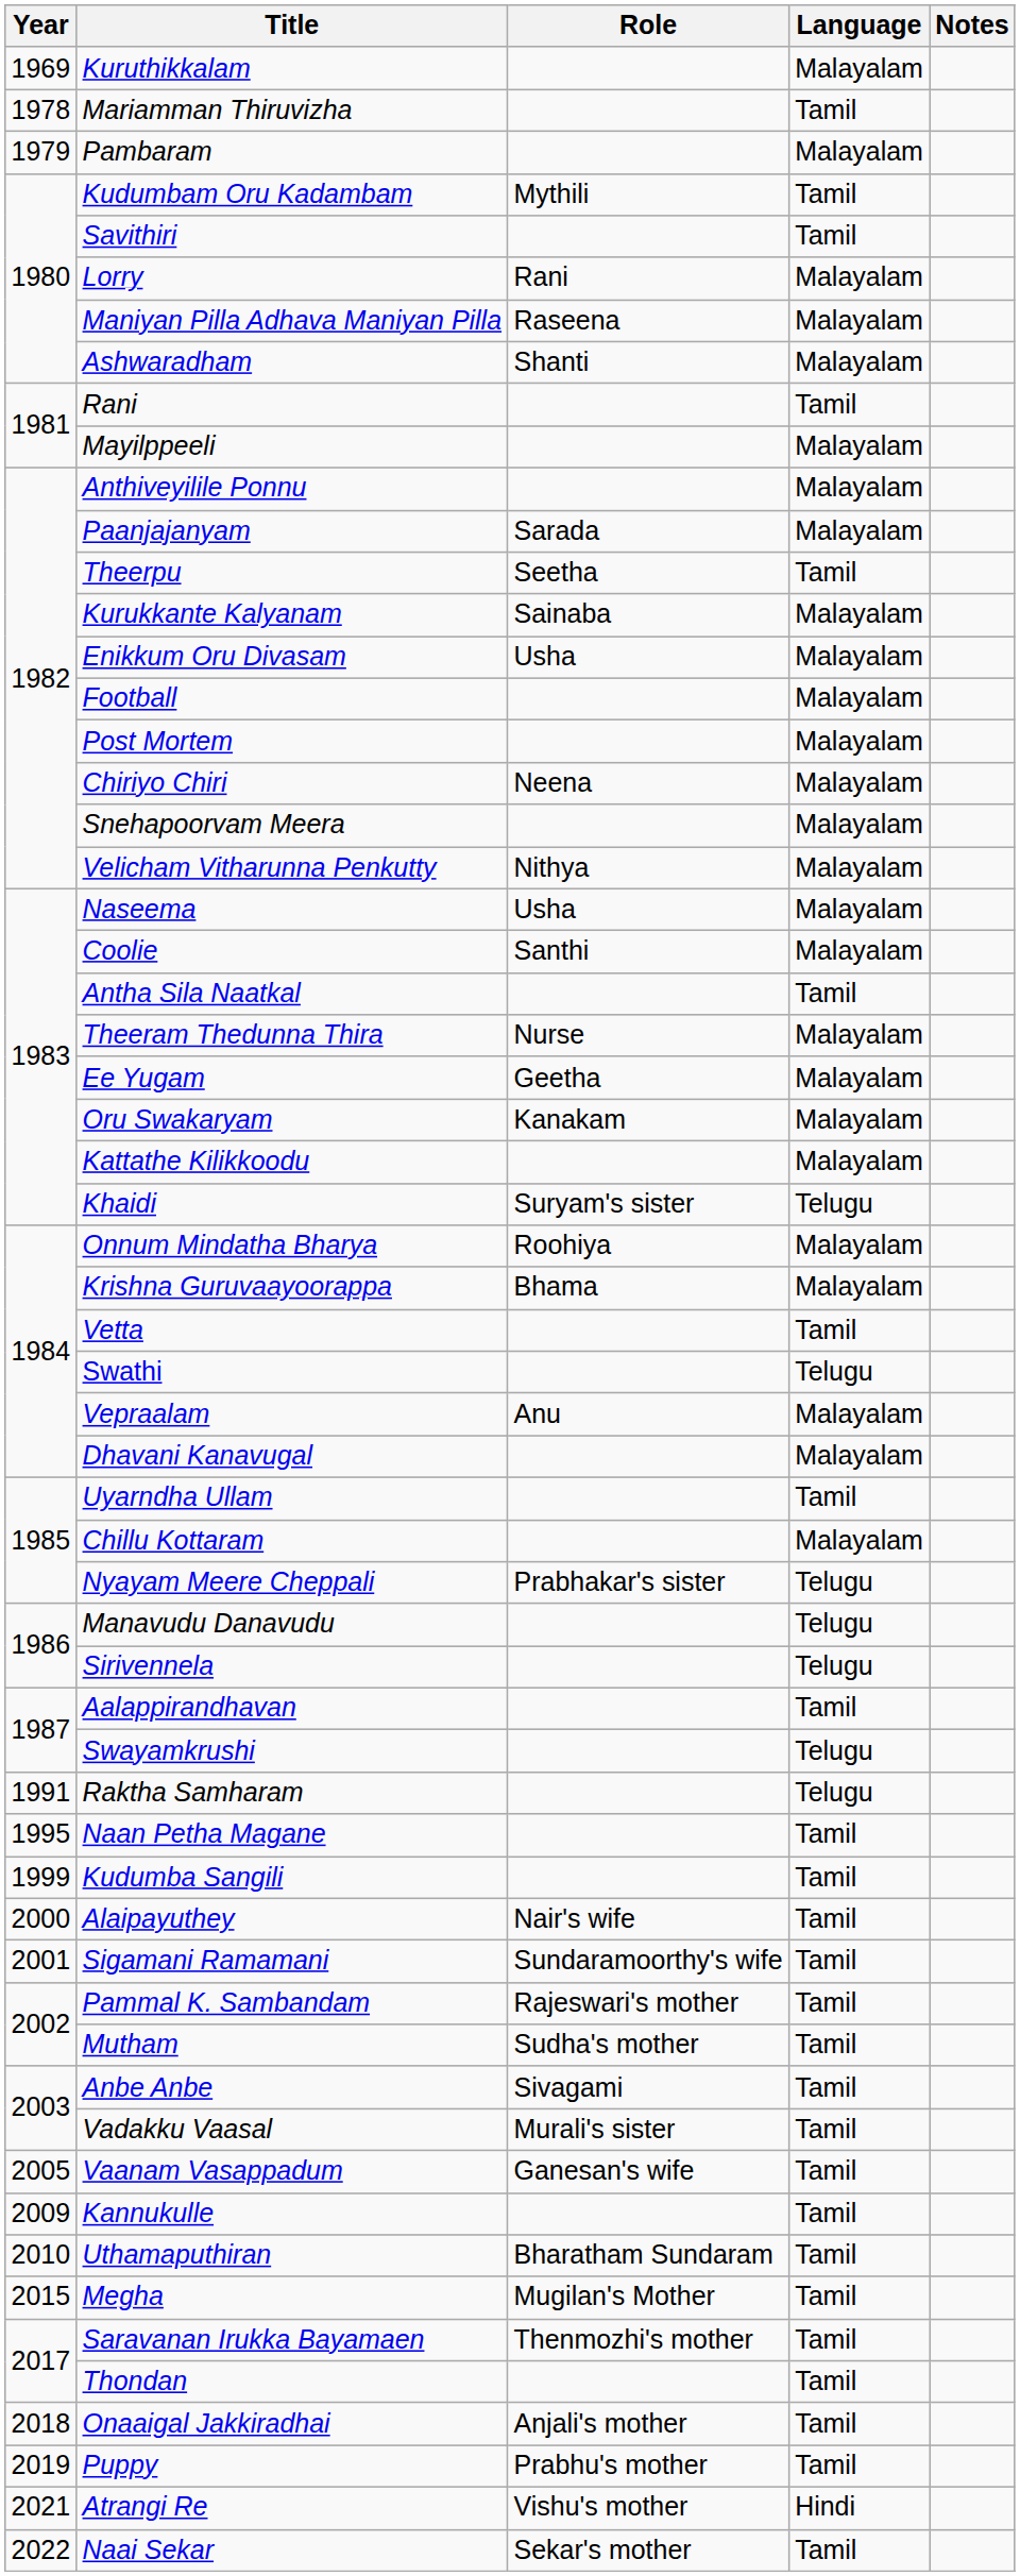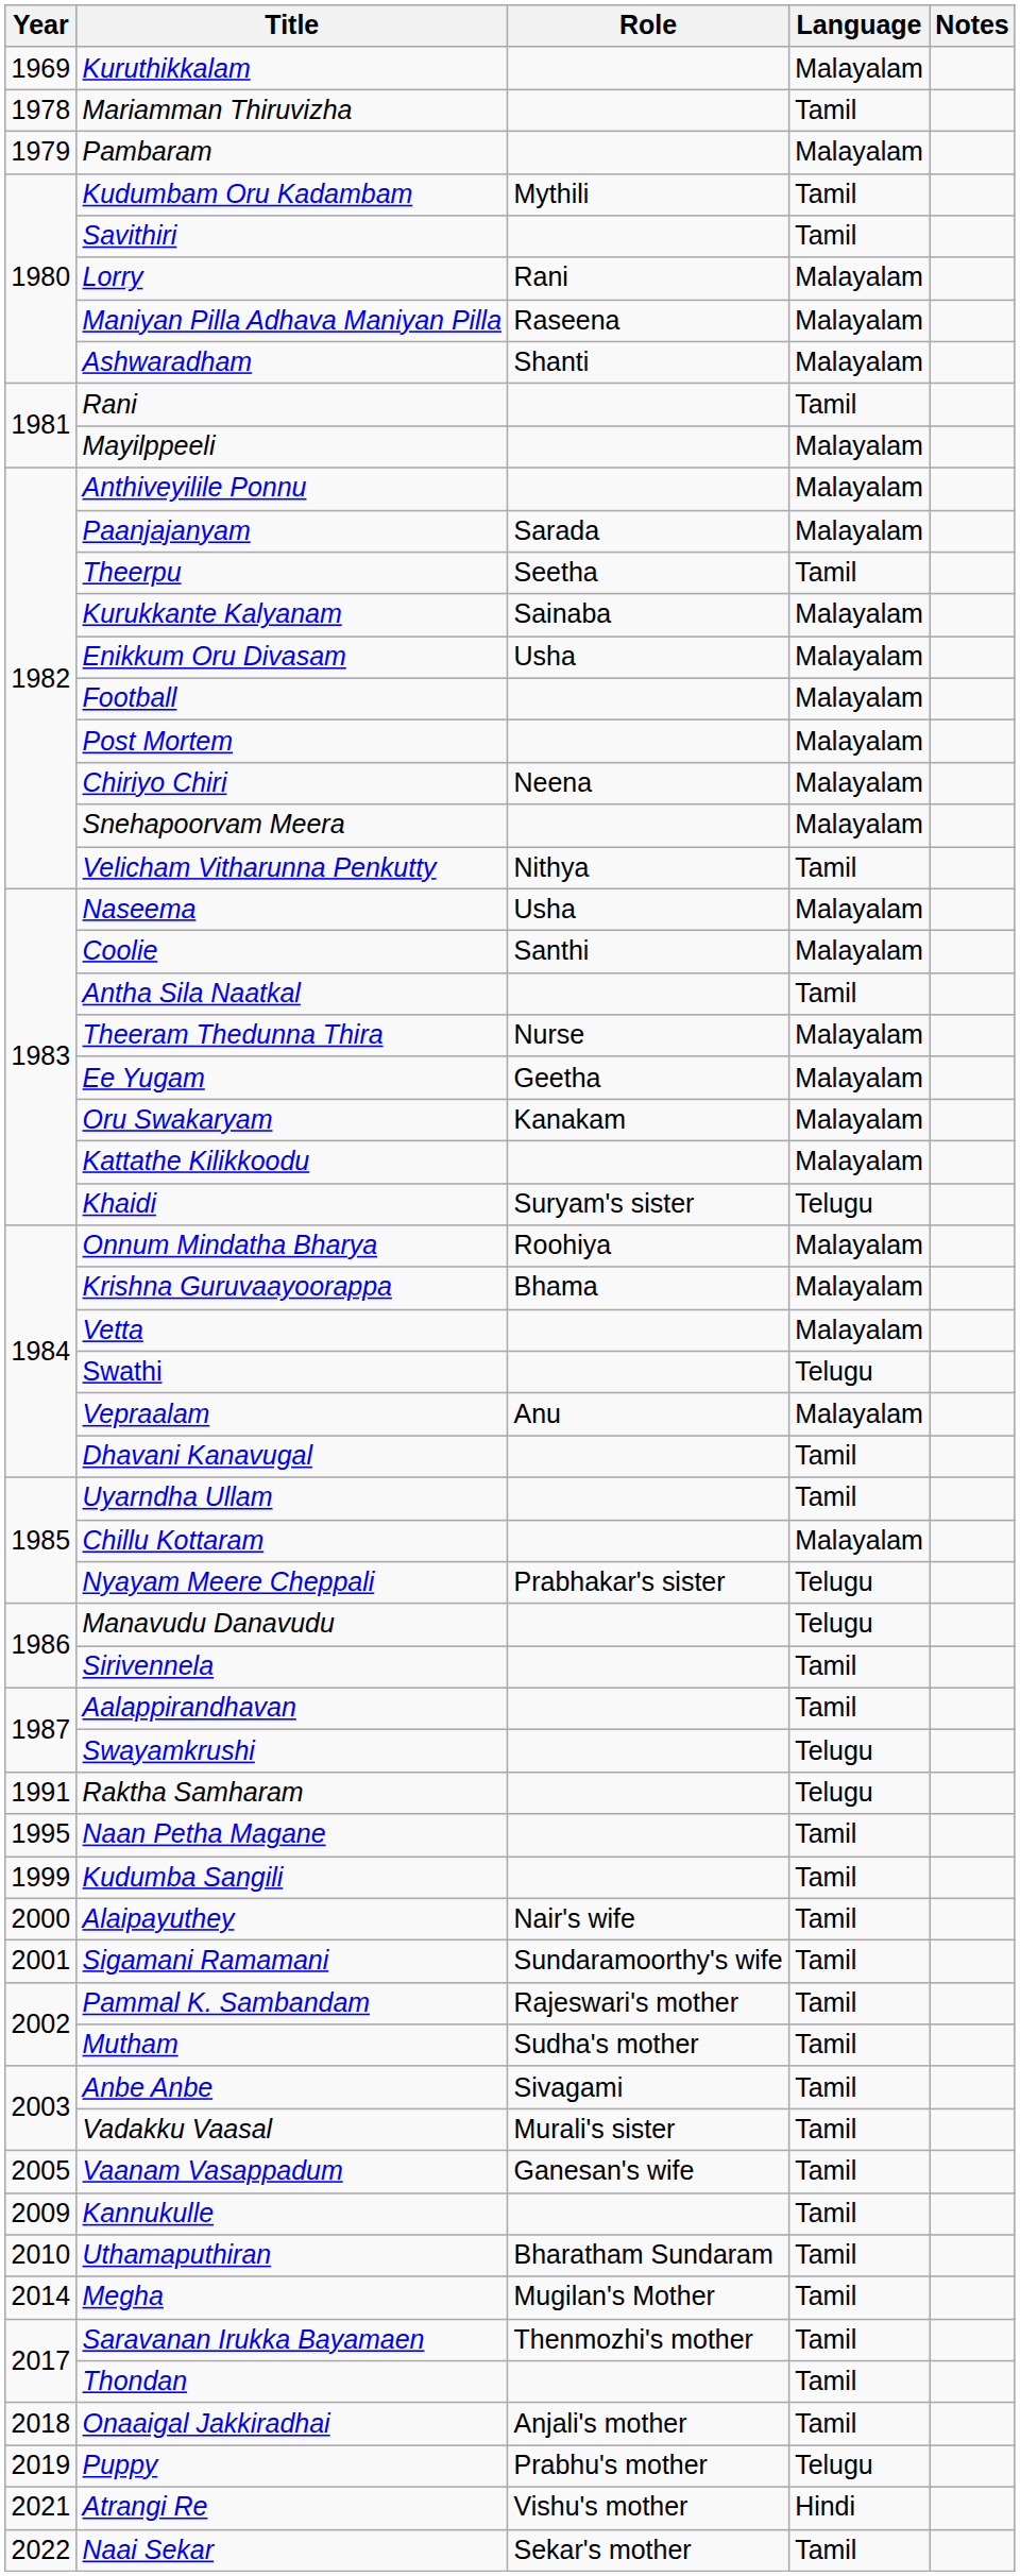Velicham Vitharunna Penkutty | Language: Malayalam -> Tamil
Vetta | Language: Tamil -> Malayalam
Dhavani Kanavugal | Language: Malayalam -> Tamil
Sirivennela | Language: Telugu -> Tamil
Megha | Year: 2015 -> 2014
Puppy | Language: Tamil -> Telugu
